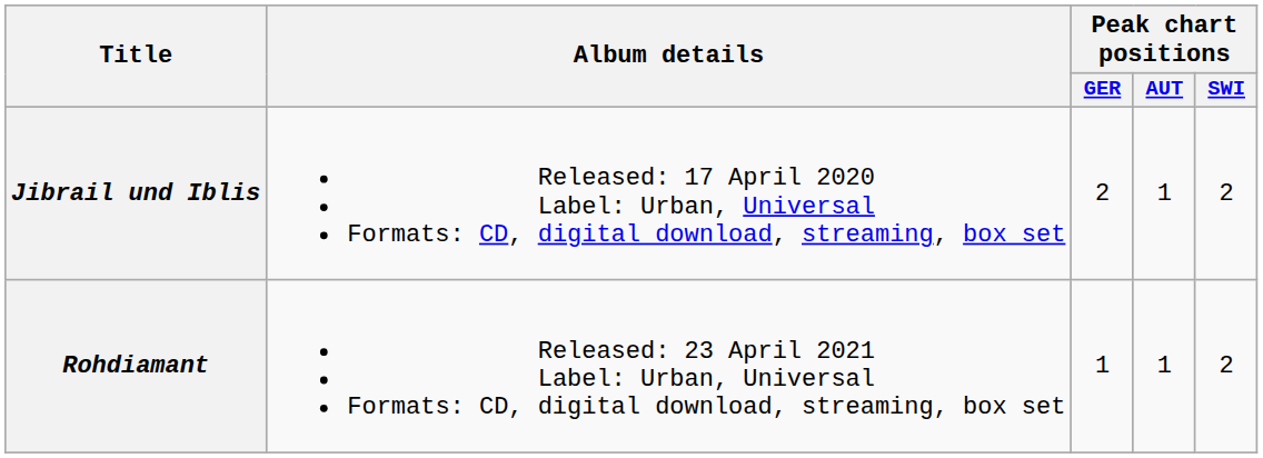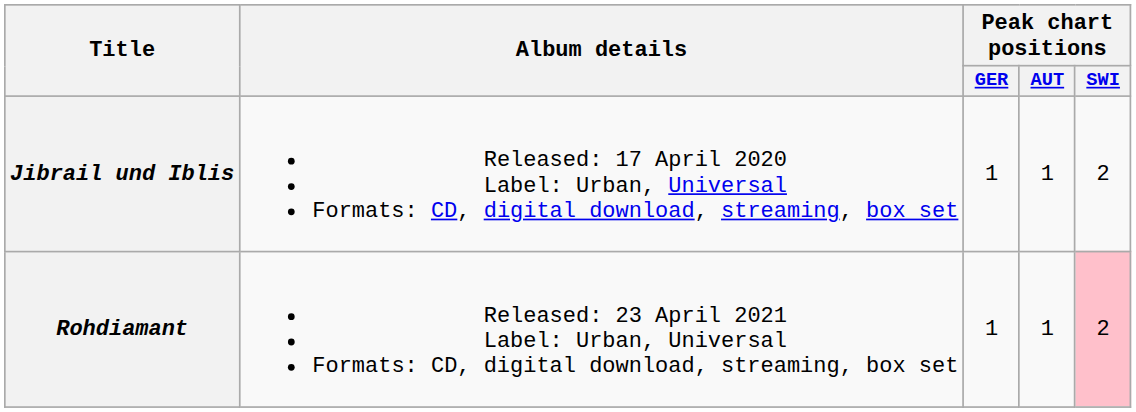Jibrail und Iblis | Peak chart positions / GER: 2 -> 1
Rohdiamant | Peak chart positions / SWI: no background -> pink background
